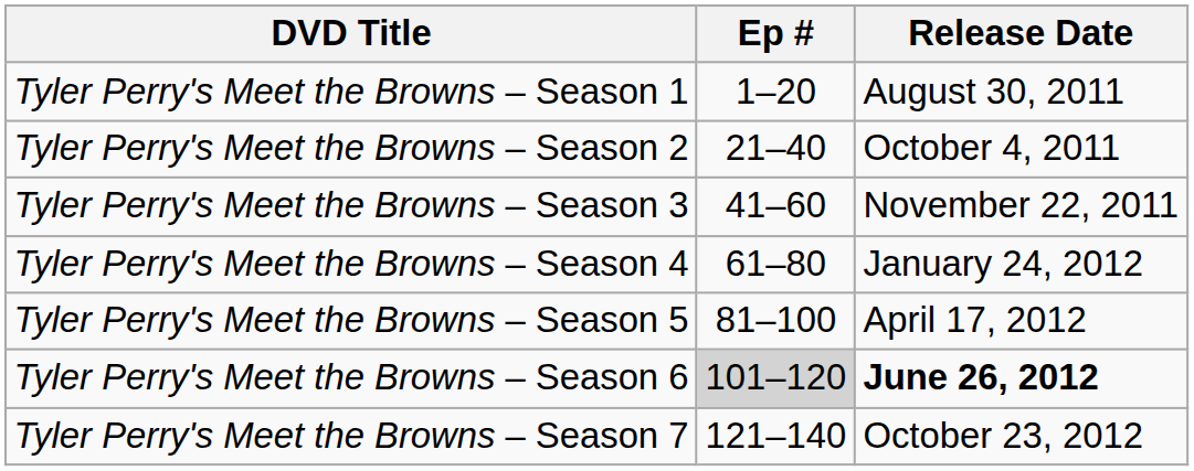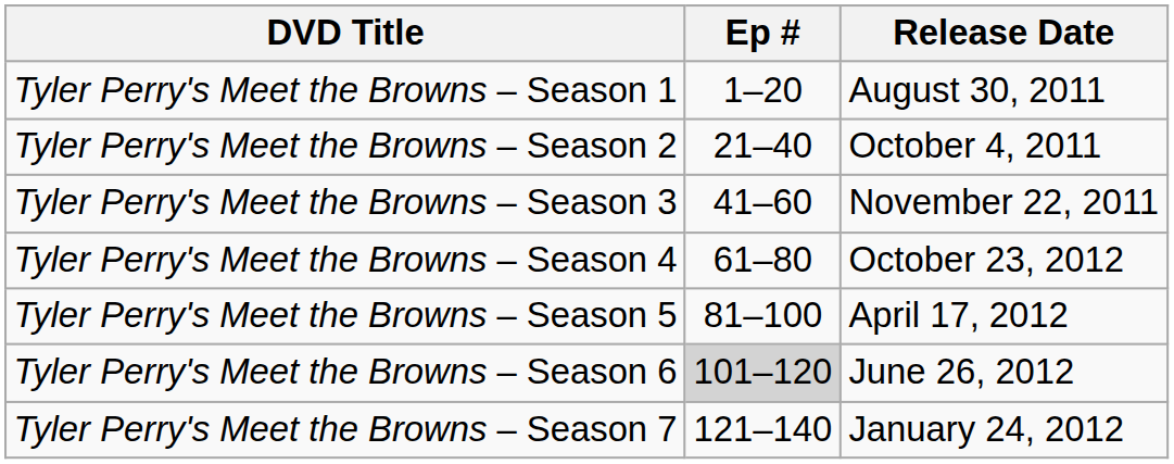Tyler Perry's Meet the Browns – Season 4 | Release Date: January 24, 2012 -> October 23, 2012
Tyler Perry's Meet the Browns – Season 6 | Release Date: bold -> normal
Tyler Perry's Meet the Browns – Season 7 | Release Date: October 23, 2012 -> January 24, 2012
